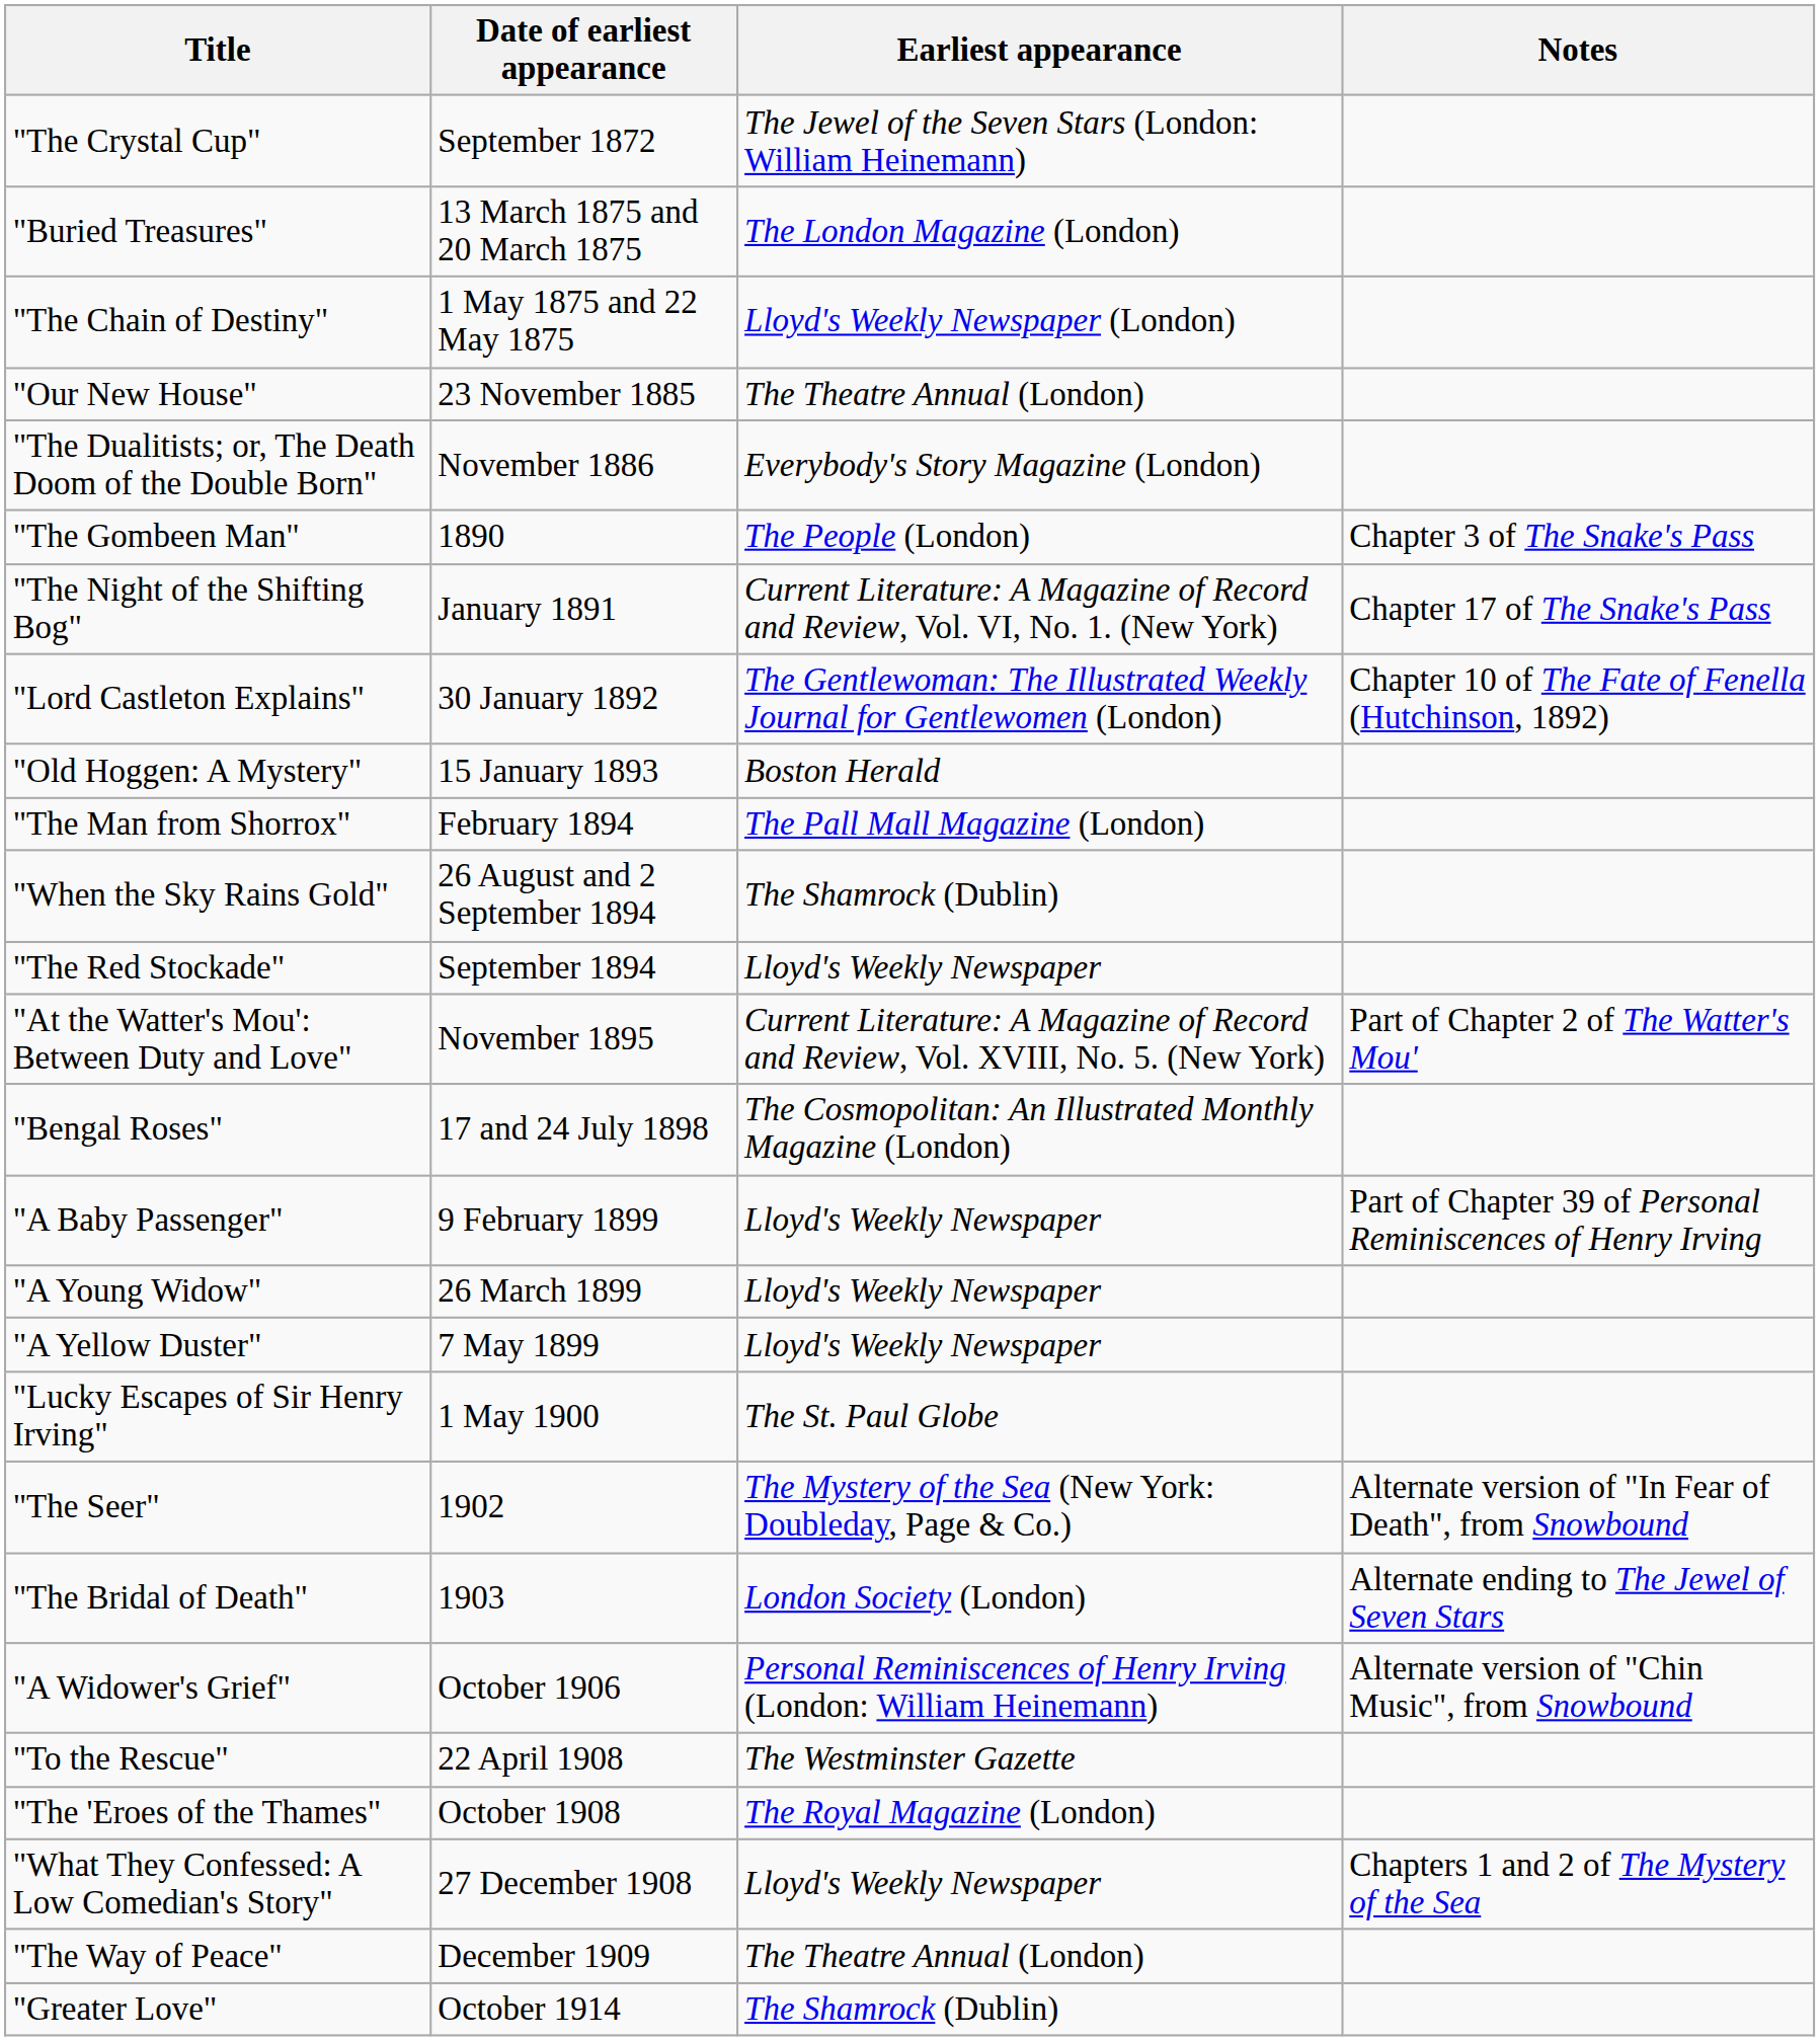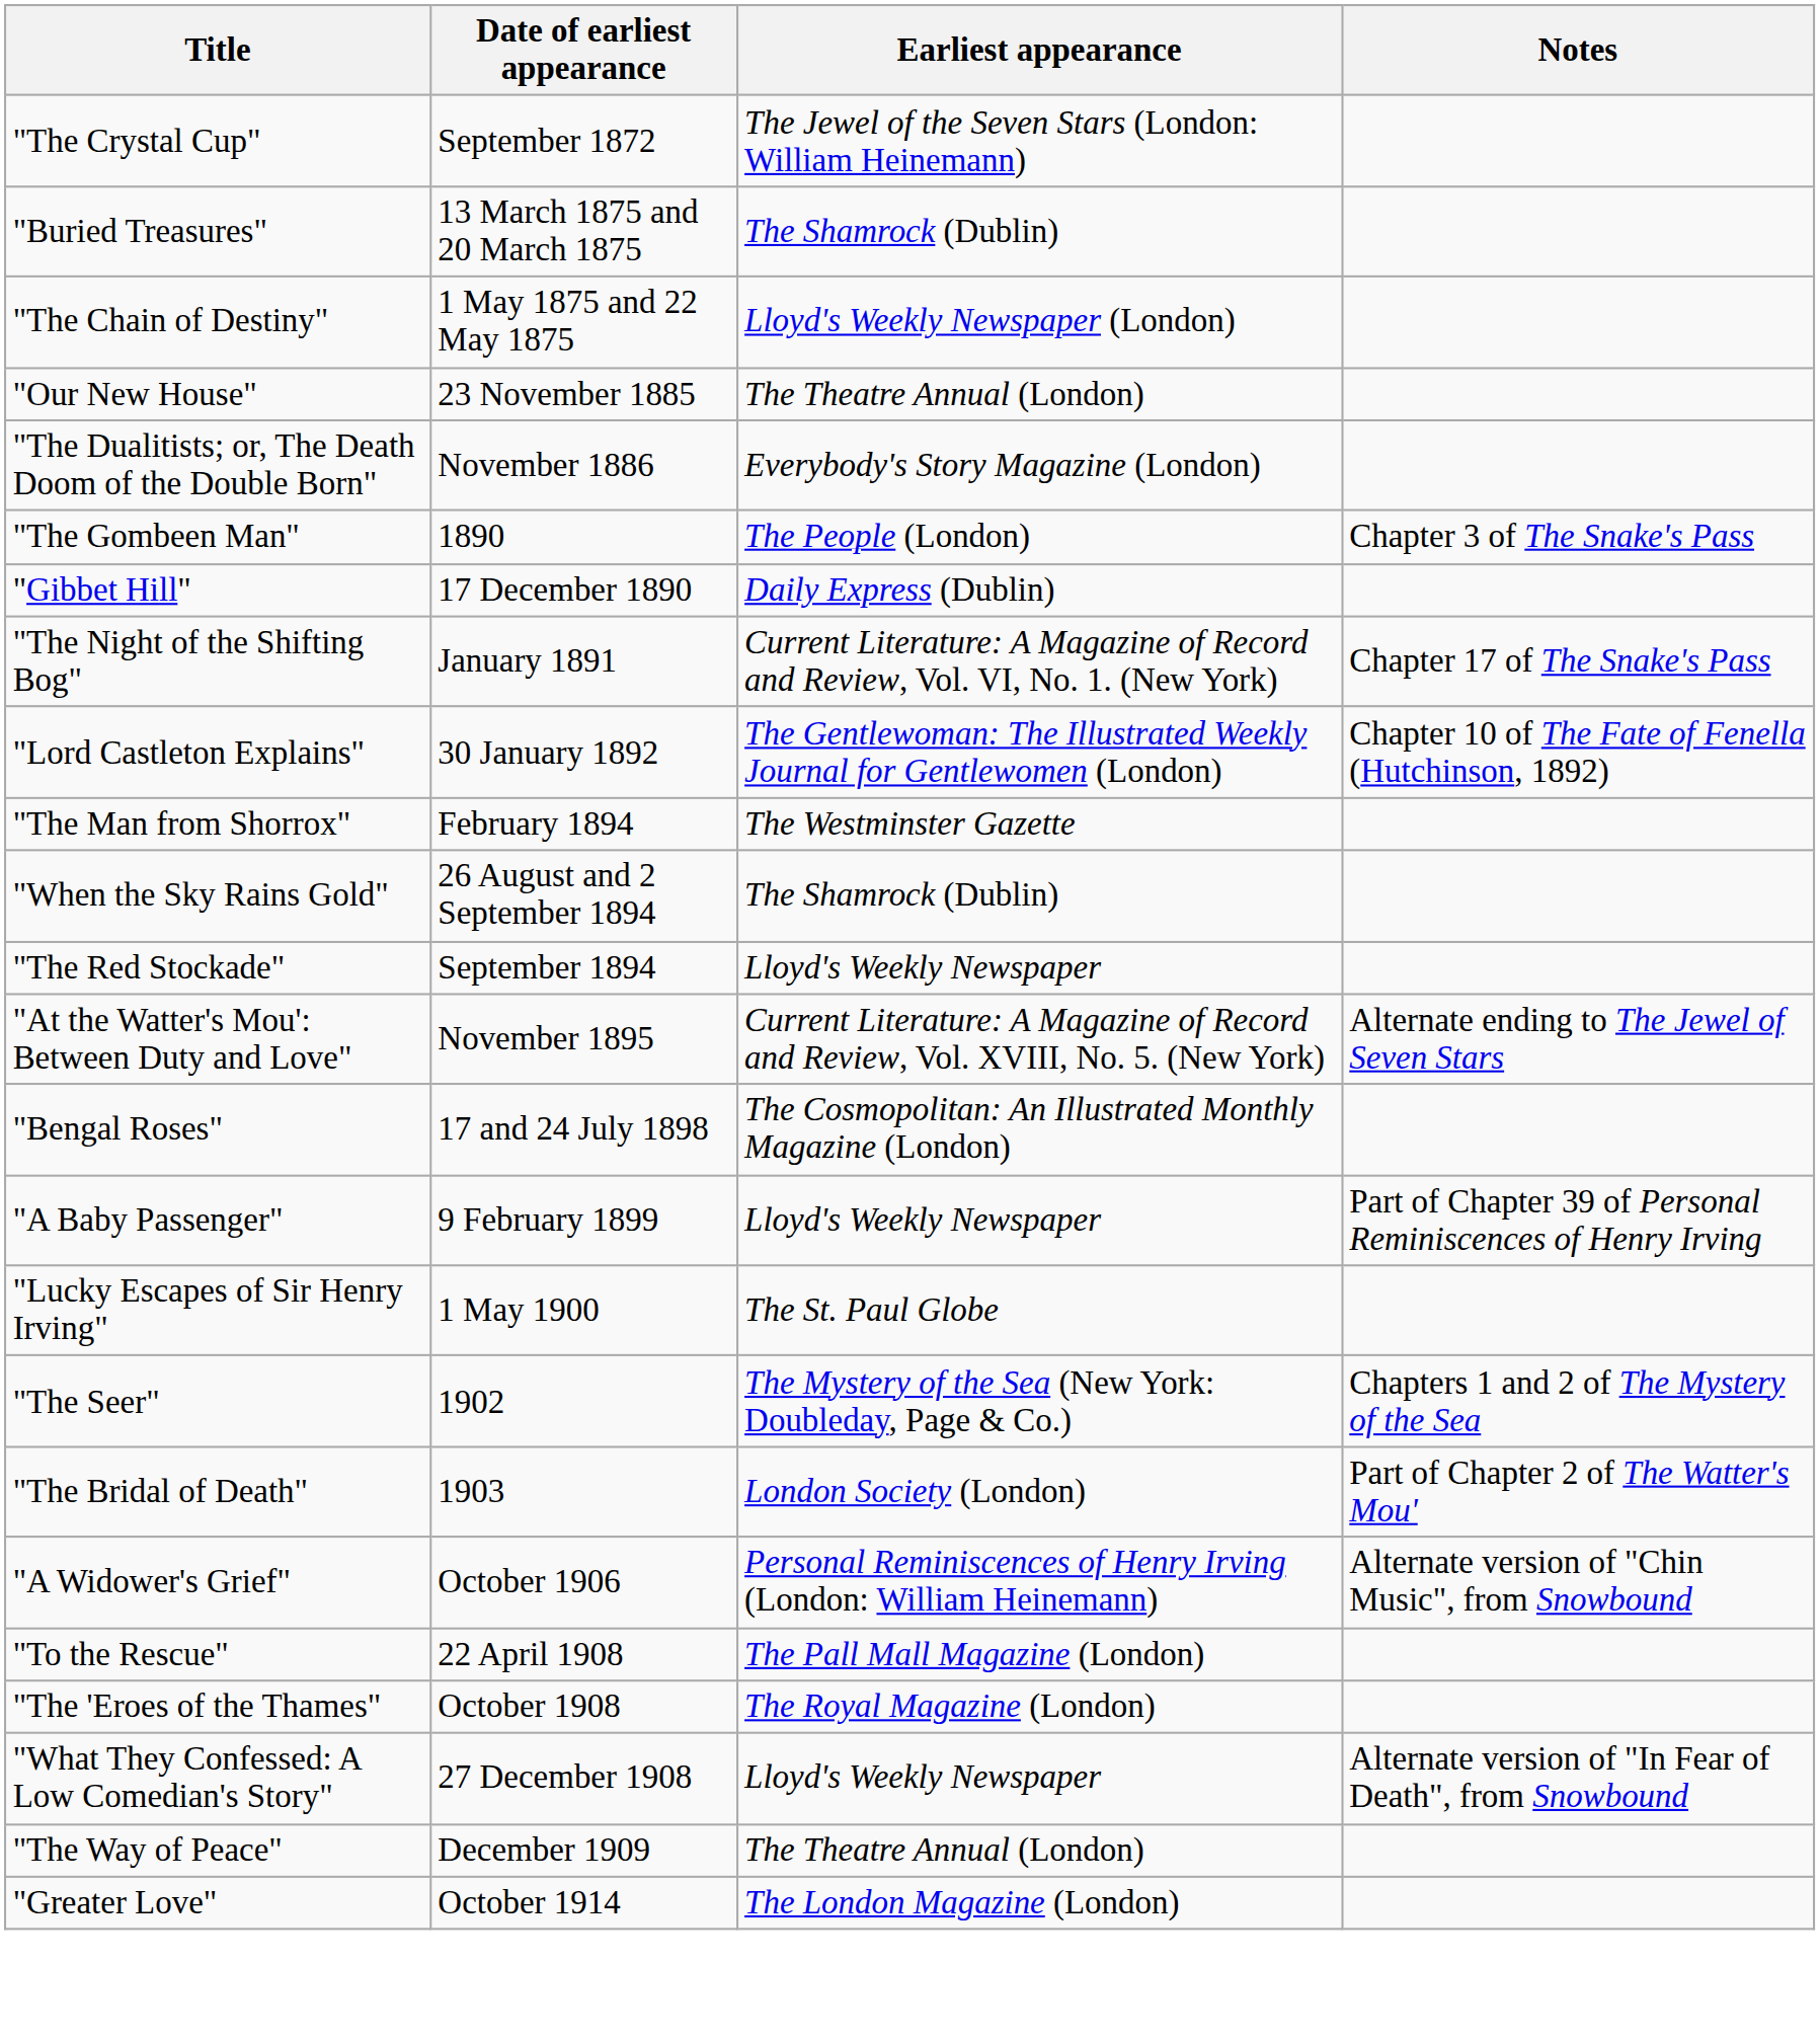"Buried Treasures" | Earliest appearance: The London Magazine (London) -> The Shamrock (Dublin)
+ row: "Gibbet Hill" | 17 December 1890 | Daily Express (Dublin)
- row: "Old Hoggen: A Mystery" | 15 January 1893 | Boston Herald
"The Man from Shorrox" | Earliest appearance: The Pall Mall Magazine (London) -> The Westminster Gazette
"At the Watter's Mou': Between Duty and Love" | Notes: Part of Chapter 2 of The Watter's Mou' -> Alternate ending to The Jewel of Seven Stars
- row: "A Young Widow" | 26 March 1899 | Lloyd's Weekly Newspaper
- row: "A Yellow Duster" | 7 May 1899 | Lloyd's Weekly Newspaper
"The Seer" | Notes: Alternate version of "In Fear of Death", from Snowbound -> Chapters 1 and 2 of The Mystery of the Sea
"The Bridal of Death" | Notes: Alternate ending to The Jewel of Seven Stars -> Part of Chapter 2 of The Watter's Mou'
"To the Rescue" | Earliest appearance: The Westminster Gazette -> The Pall Mall Magazine (London)
"What They Confessed: A Low Comedian's Story" | Notes: Chapters 1 and 2 of The Mystery of the Sea -> Alternate version of "In Fear of Death", from Snowbound
"Greater Love" | Earliest appearance: The Shamrock (Dublin) -> The London Magazine (London)
